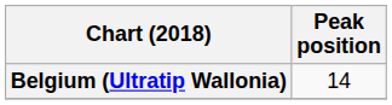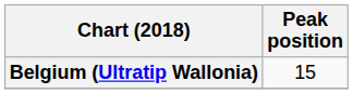Belgium (Ultratip Wallonia) | Peak position: 14 -> 15
